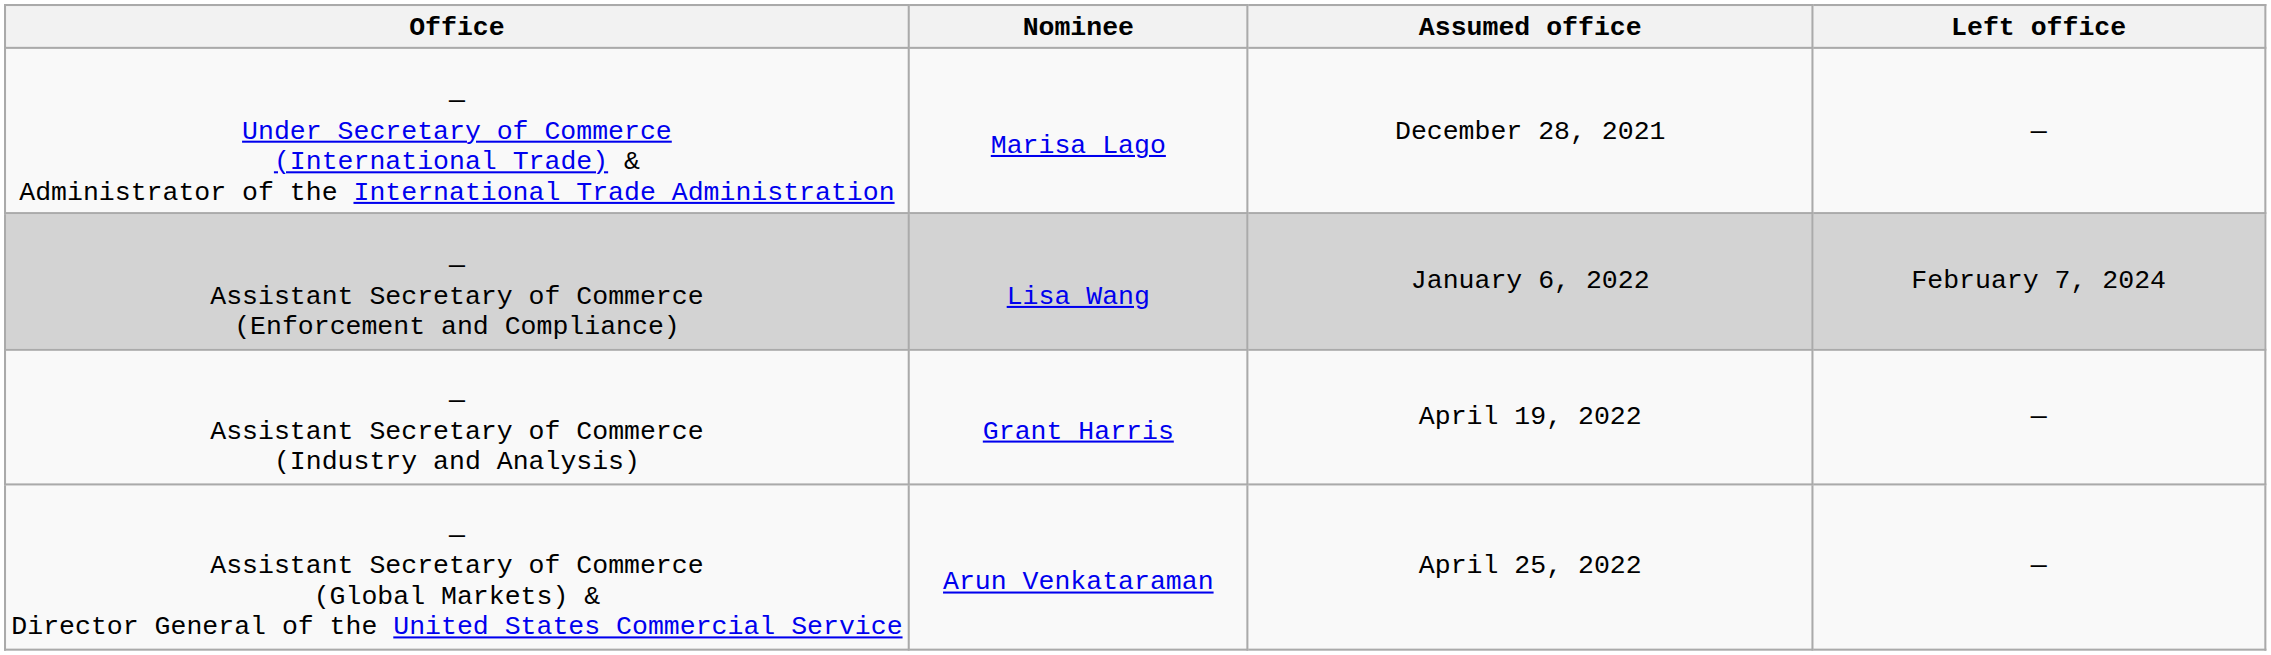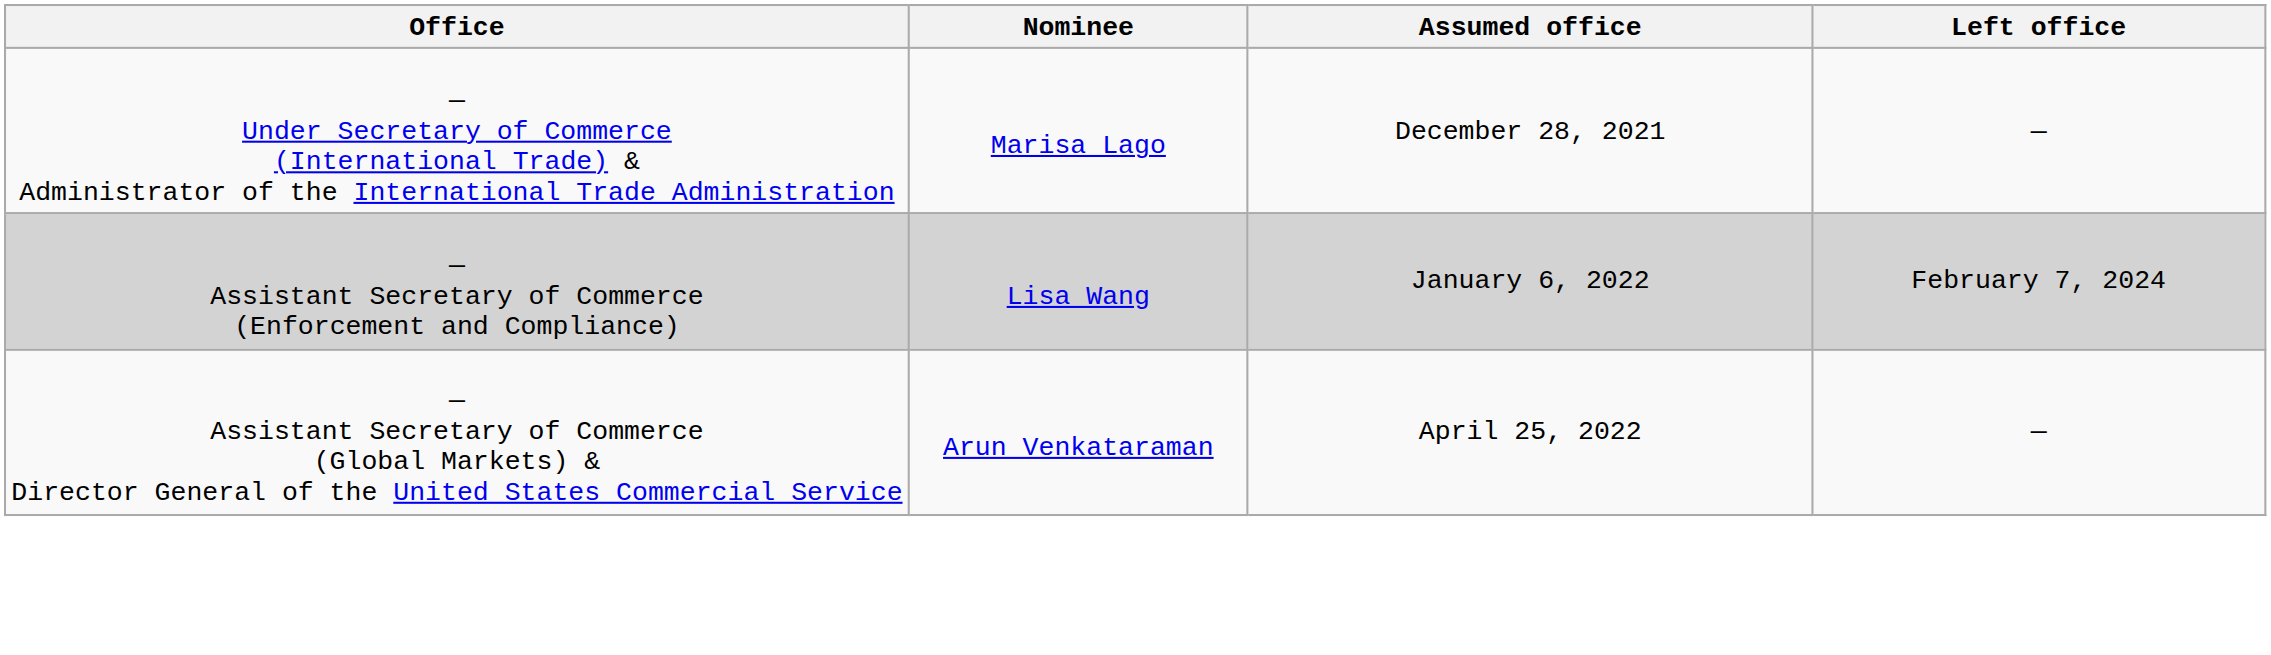- row: — Assistant Secretary of Commerce (Industry and Analysis) | Grant Harris | April 19, 2022 | —
